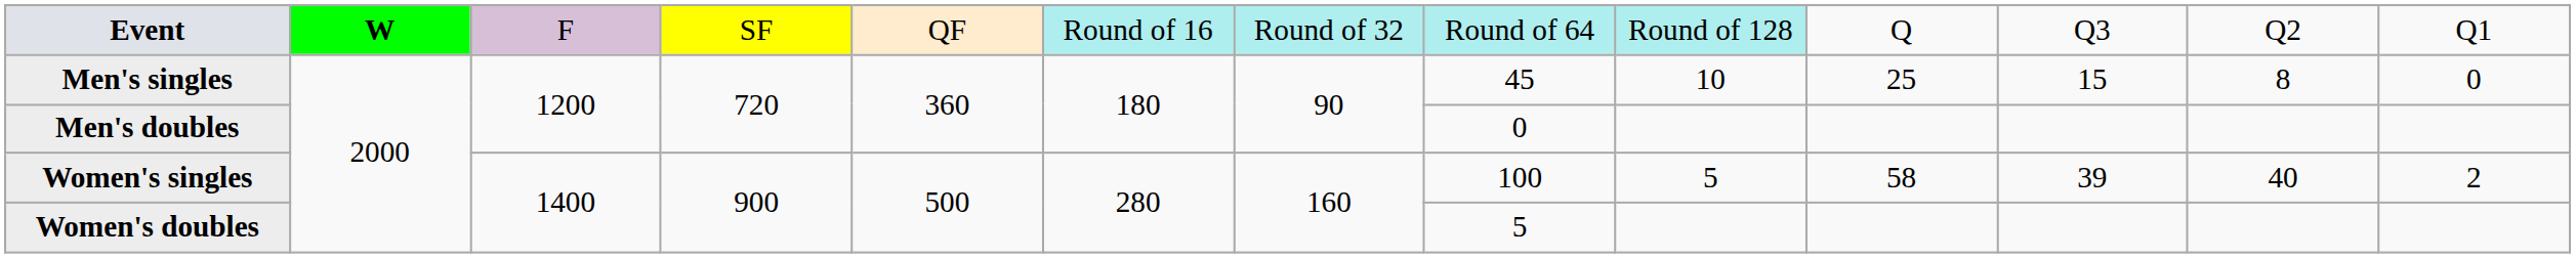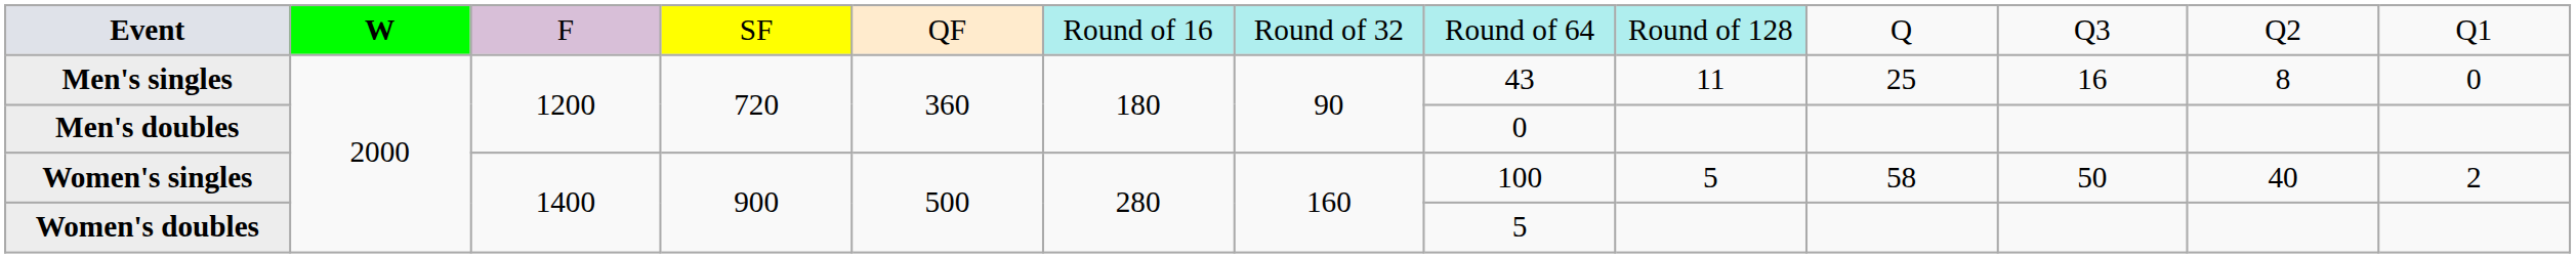Men's singles | column 8: 45 -> 43
Men's singles | column 9: 10 -> 11
Men's singles | column 11: 15 -> 16
Women's singles | column 11: 39 -> 50
